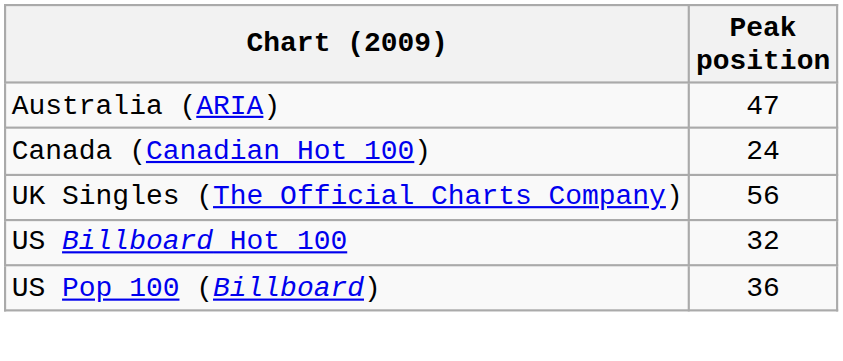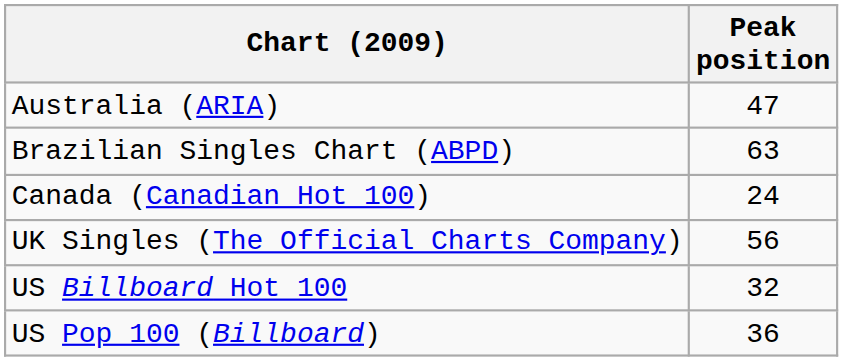+ row: Brazilian Singles Chart (ABPD) | 63
